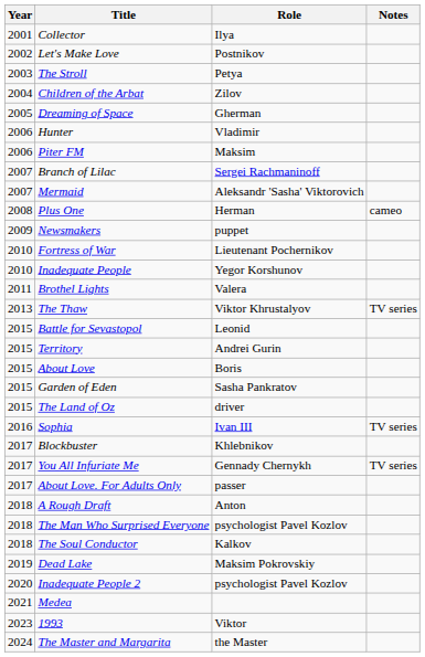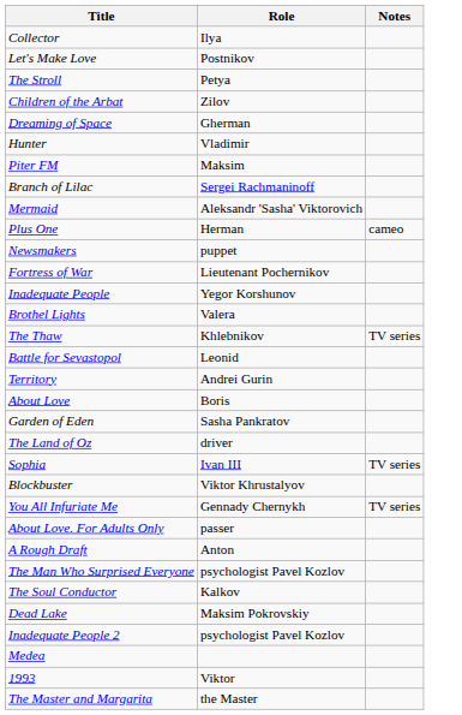- column: Year | 2001 | 2002 | 2003 | 2004 | 2005 | 2006 | 2006 | 2007 | 2007 | 2008 | 2009 | 2010 | 2010 | 2011 | 2013 | 2015 | 2015 | 2015 | 2015 | 2015 | 2016 | 2017 | 2017 | 2017 | 2018 | 2018 | 2018 | 2019 | 2020 | 2021 | 2023 | 2024
The Thaw | Role: Viktor Khrustalyov -> Khlebnikov
Blockbuster | Role: Khlebnikov -> Viktor Khrustalyov
